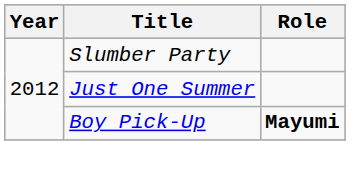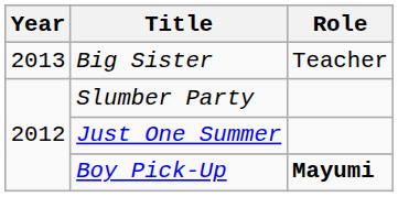+ row: 2013 | Big Sister | Teacher
